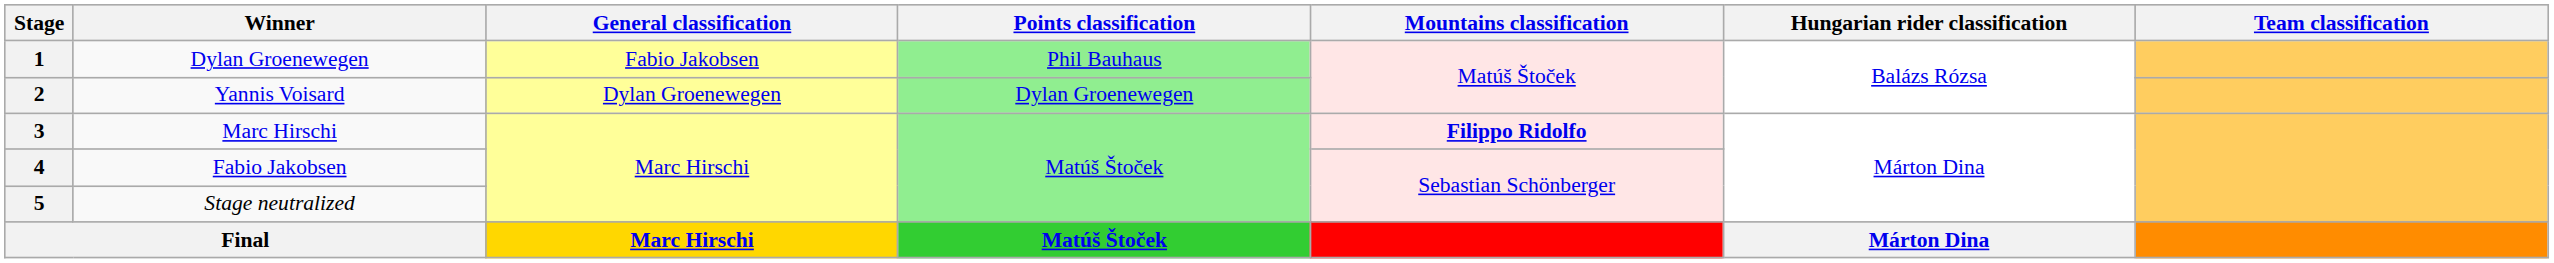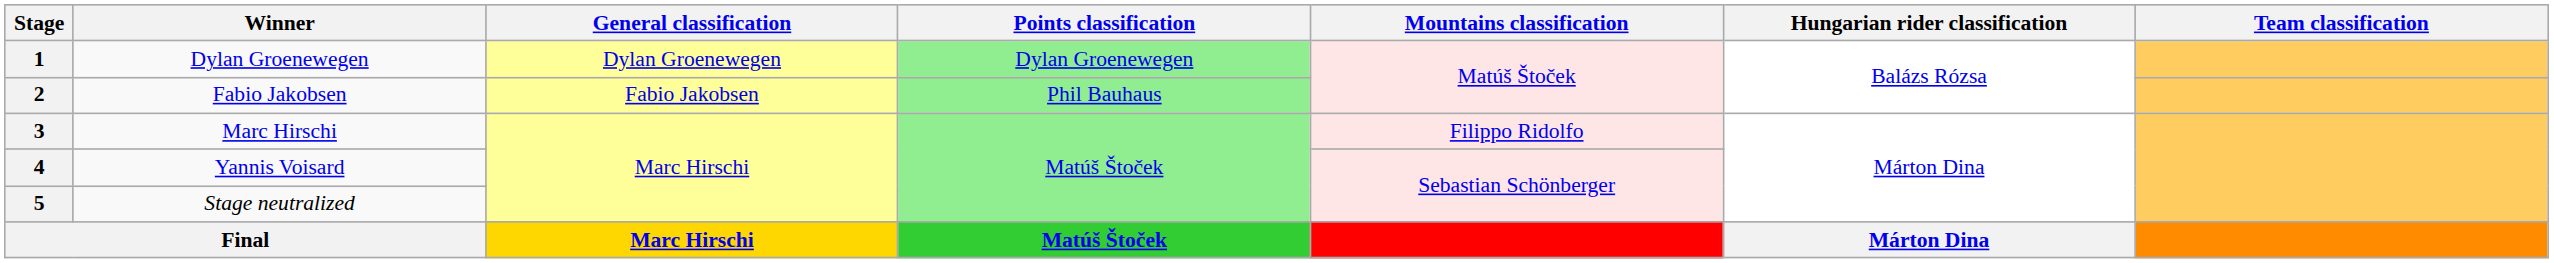1 | General classification: Fabio Jakobsen -> Dylan Groenewegen
1 | Points classification: Phil Bauhaus -> Dylan Groenewegen
2 | Winner: Yannis Voisard -> Fabio Jakobsen
2 | General classification: Dylan Groenewegen -> Fabio Jakobsen
2 | Points classification: Dylan Groenewegen -> Phil Bauhaus
3 | Mountains classification: bold -> normal
4 | Winner: Fabio Jakobsen -> Yannis Voisard
